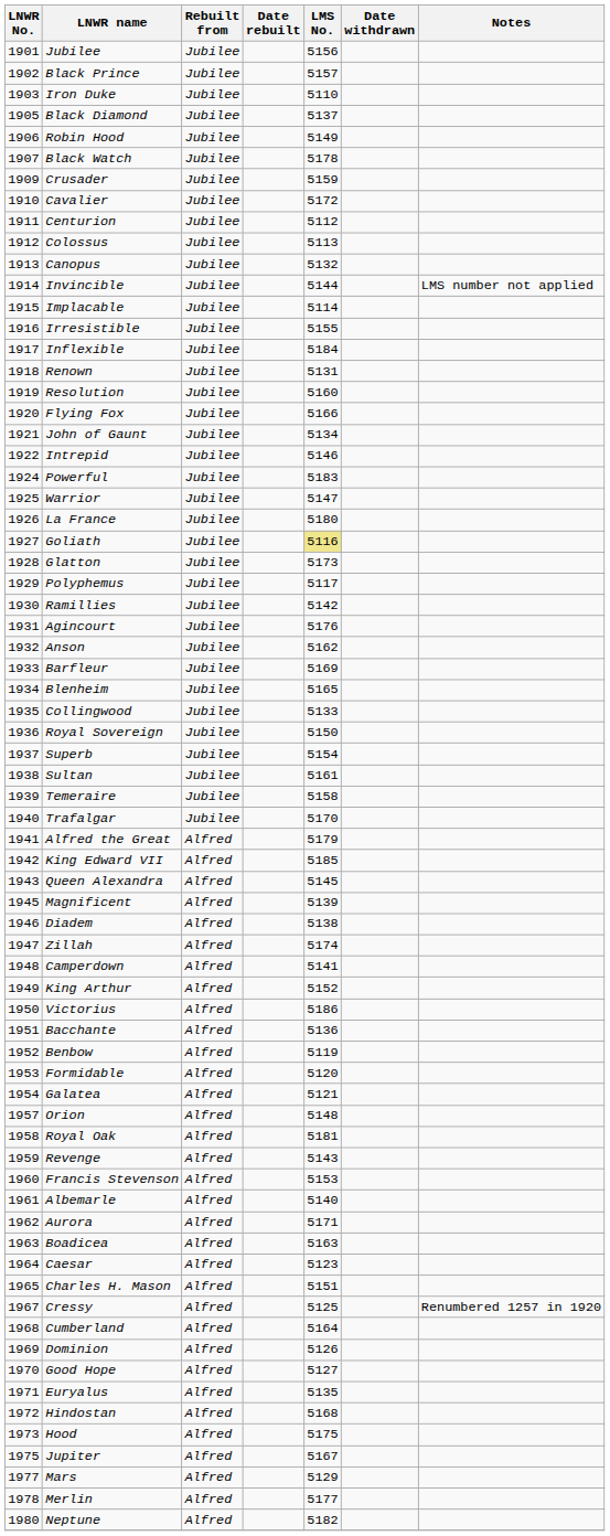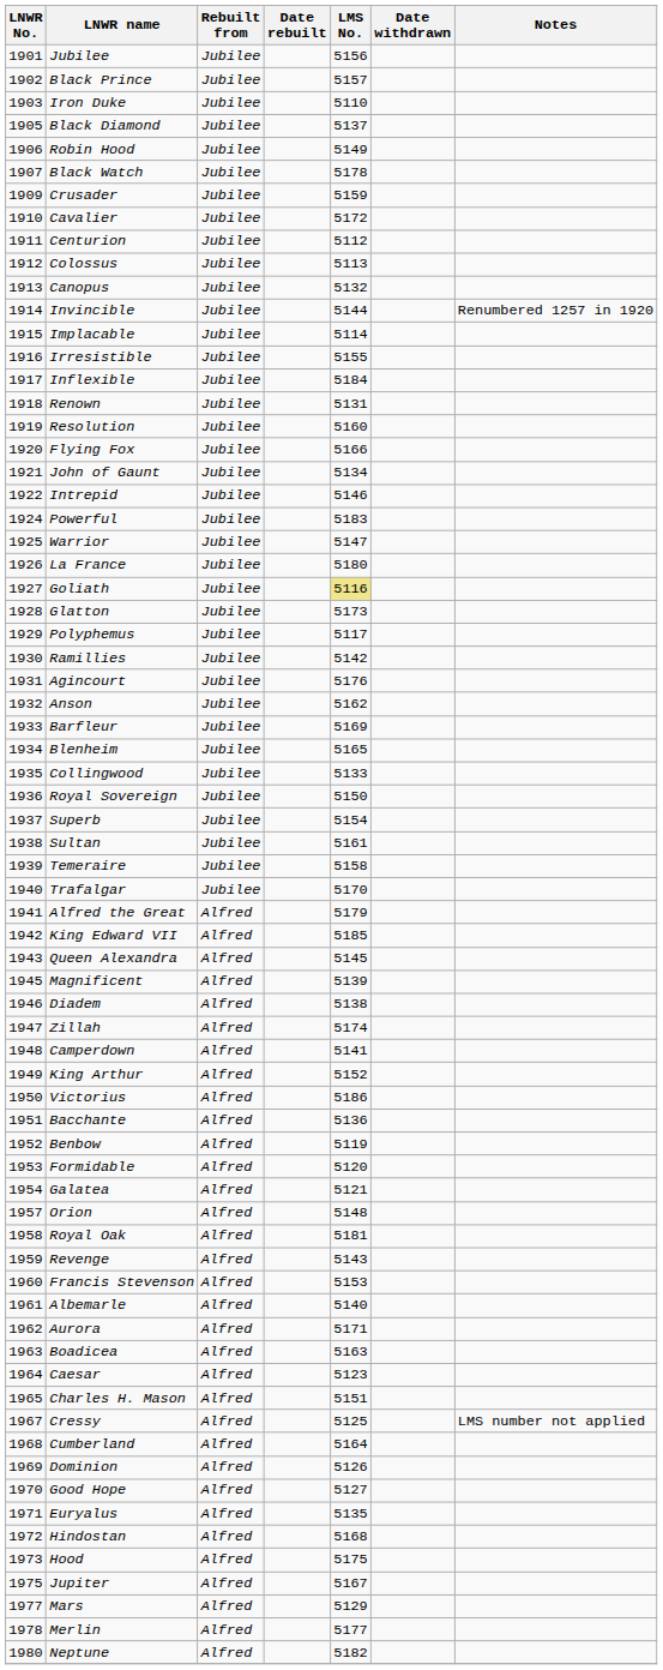Invincible | Notes: LMS number not applied -> Renumbered 1257 in 1920
Cressy | Notes: Renumbered 1257 in 1920 -> LMS number not applied
